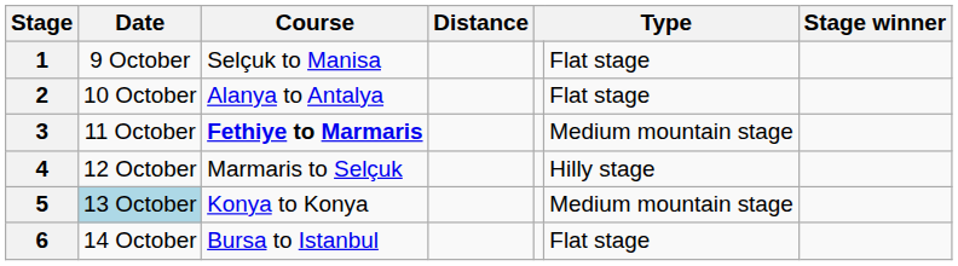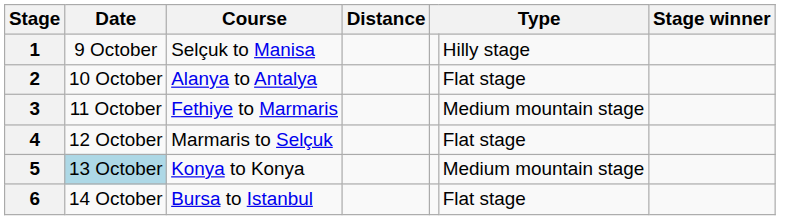1 | column 6: Flat stage -> Hilly stage
3 | Course: bold -> normal
4 | column 6: Hilly stage -> Flat stage
